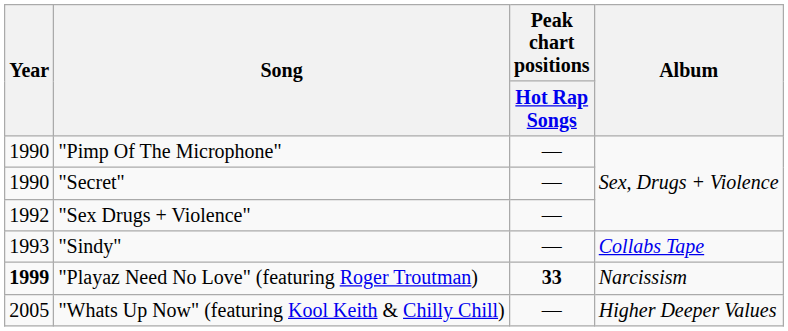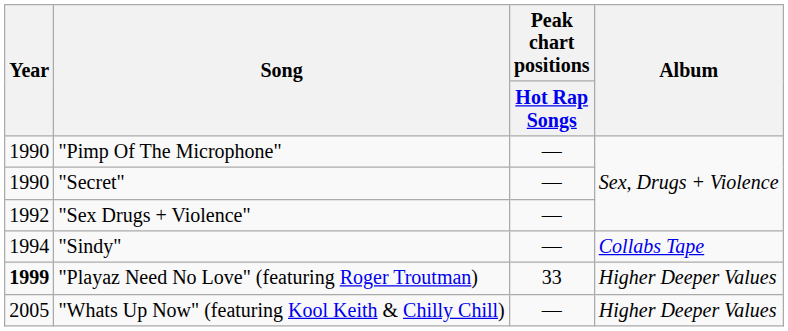"Sindy" | Year: 1993 -> 1994
"Playaz Need No Love" (featuring Roger Troutman) | Peak chart positions / Hot Rap Songs: bold -> normal
"Playaz Need No Love" (featuring Roger Troutman) | Album: Narcissism -> Higher Deeper Values
